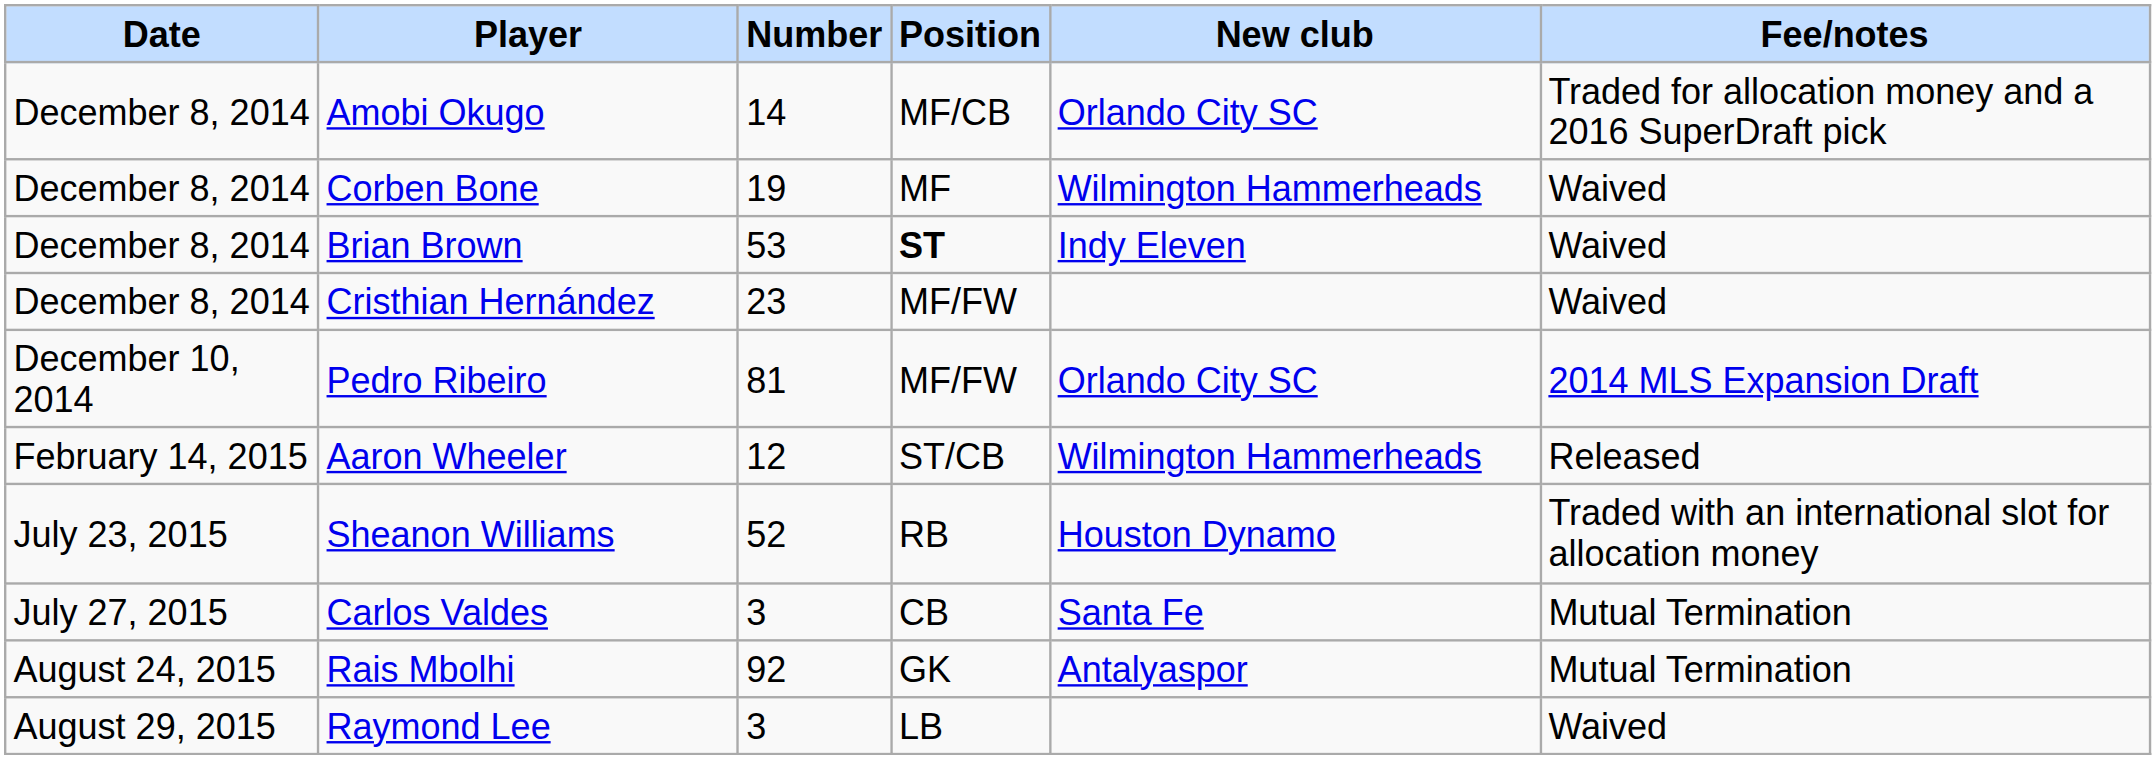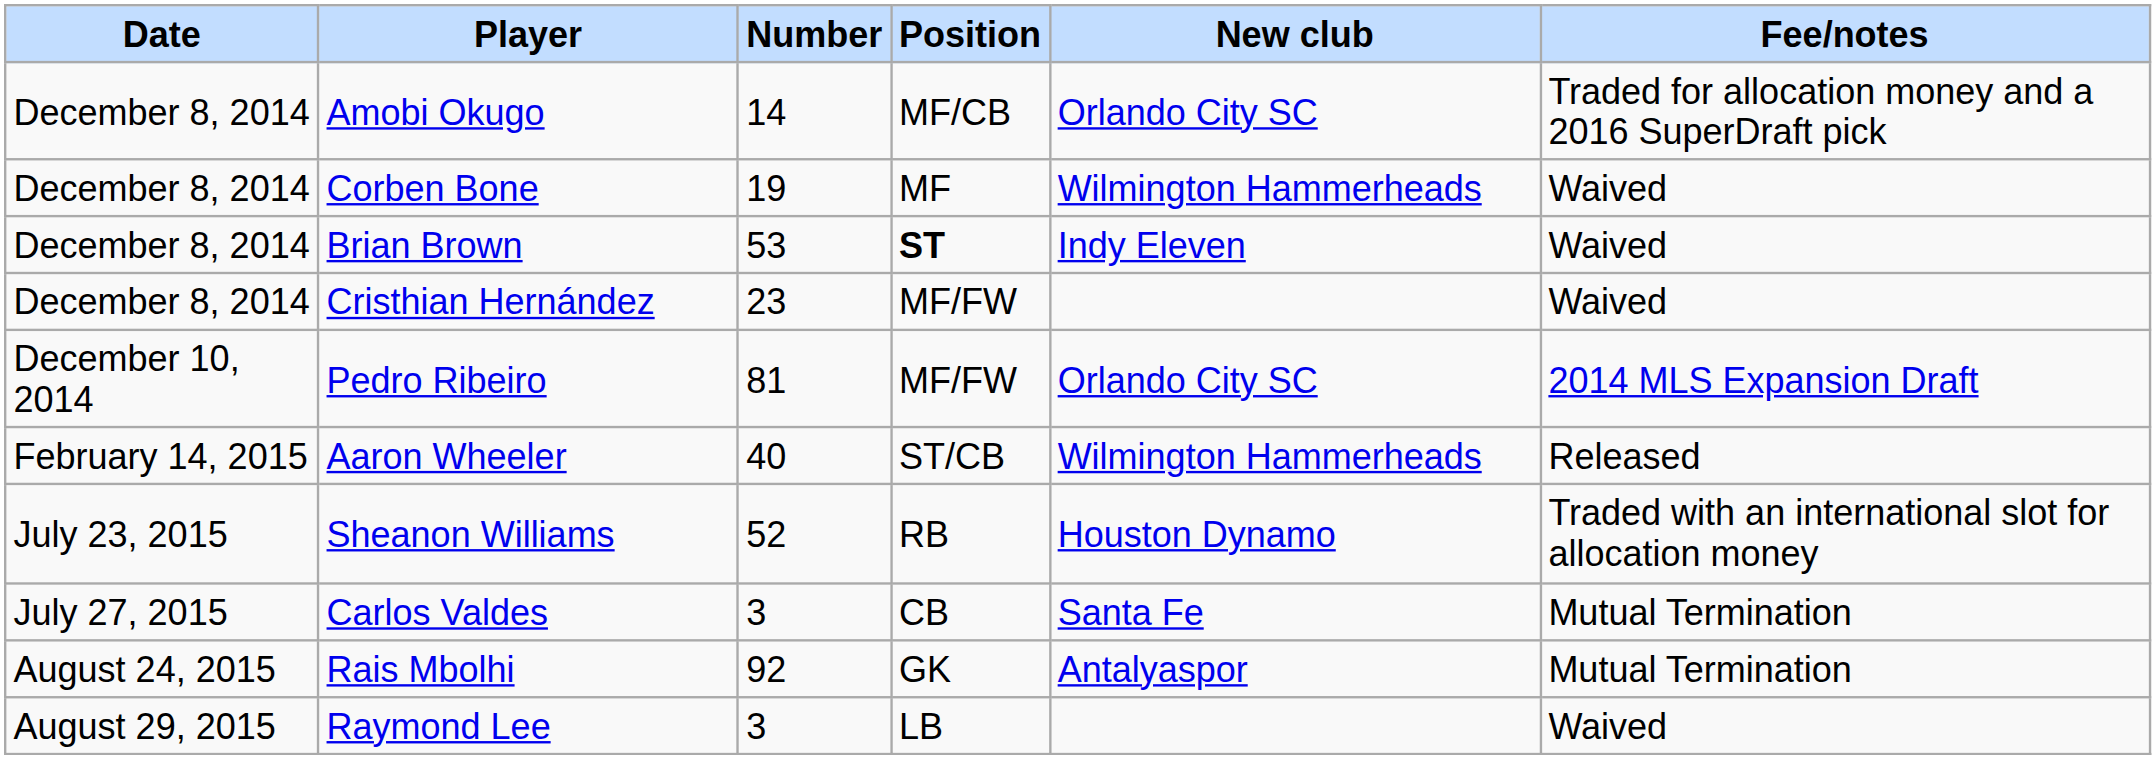Aaron Wheeler | Number: 12 -> 40
